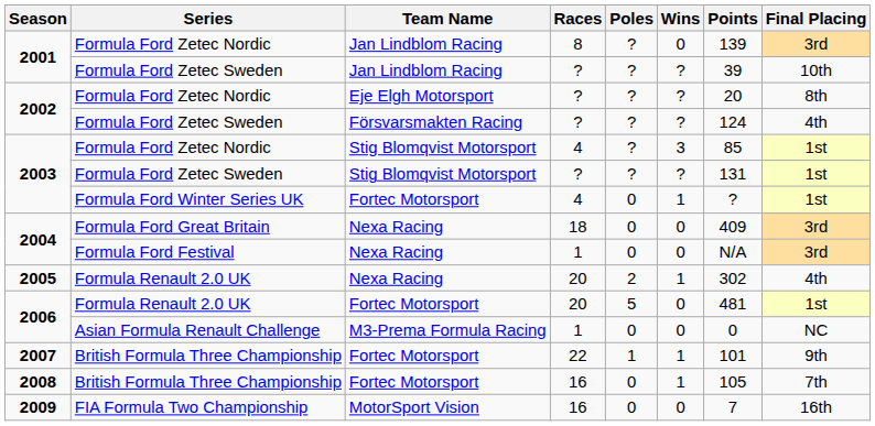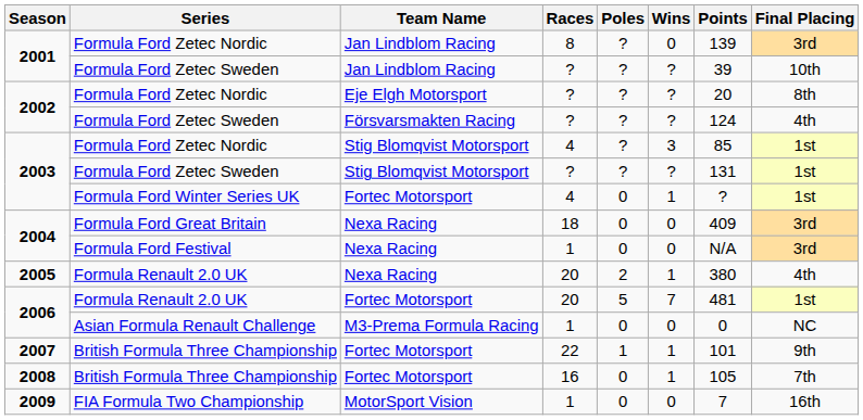2005 | Points: 302 -> 380
2006 / Formula Renault 2.0 UK | Wins: 0 -> 7
2009 | Races: 16 -> 1
